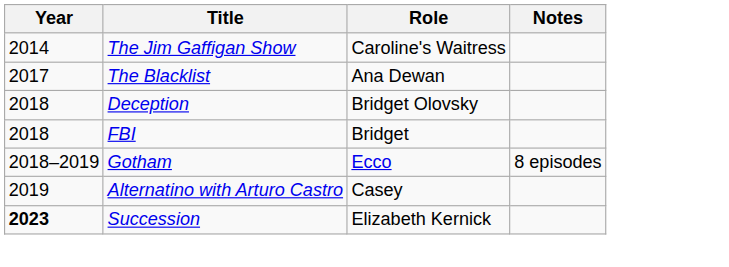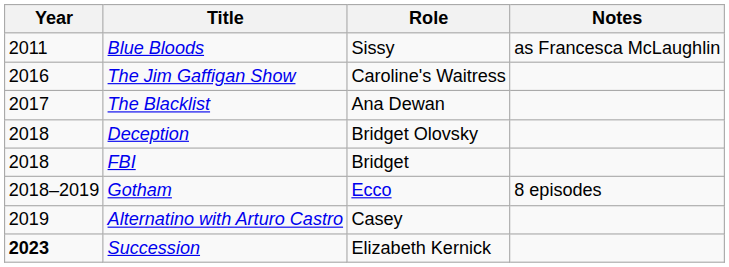+ row: 2011 | Blue Bloods | Sissy | as Francesca McLaughlin
The Jim Gaffigan Show | Year: 2014 -> 2016
